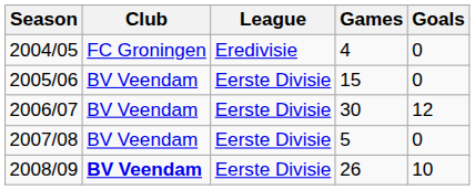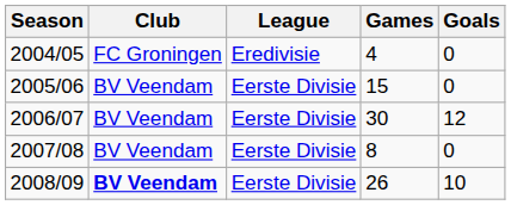2007/08 | Games: 5 -> 8
